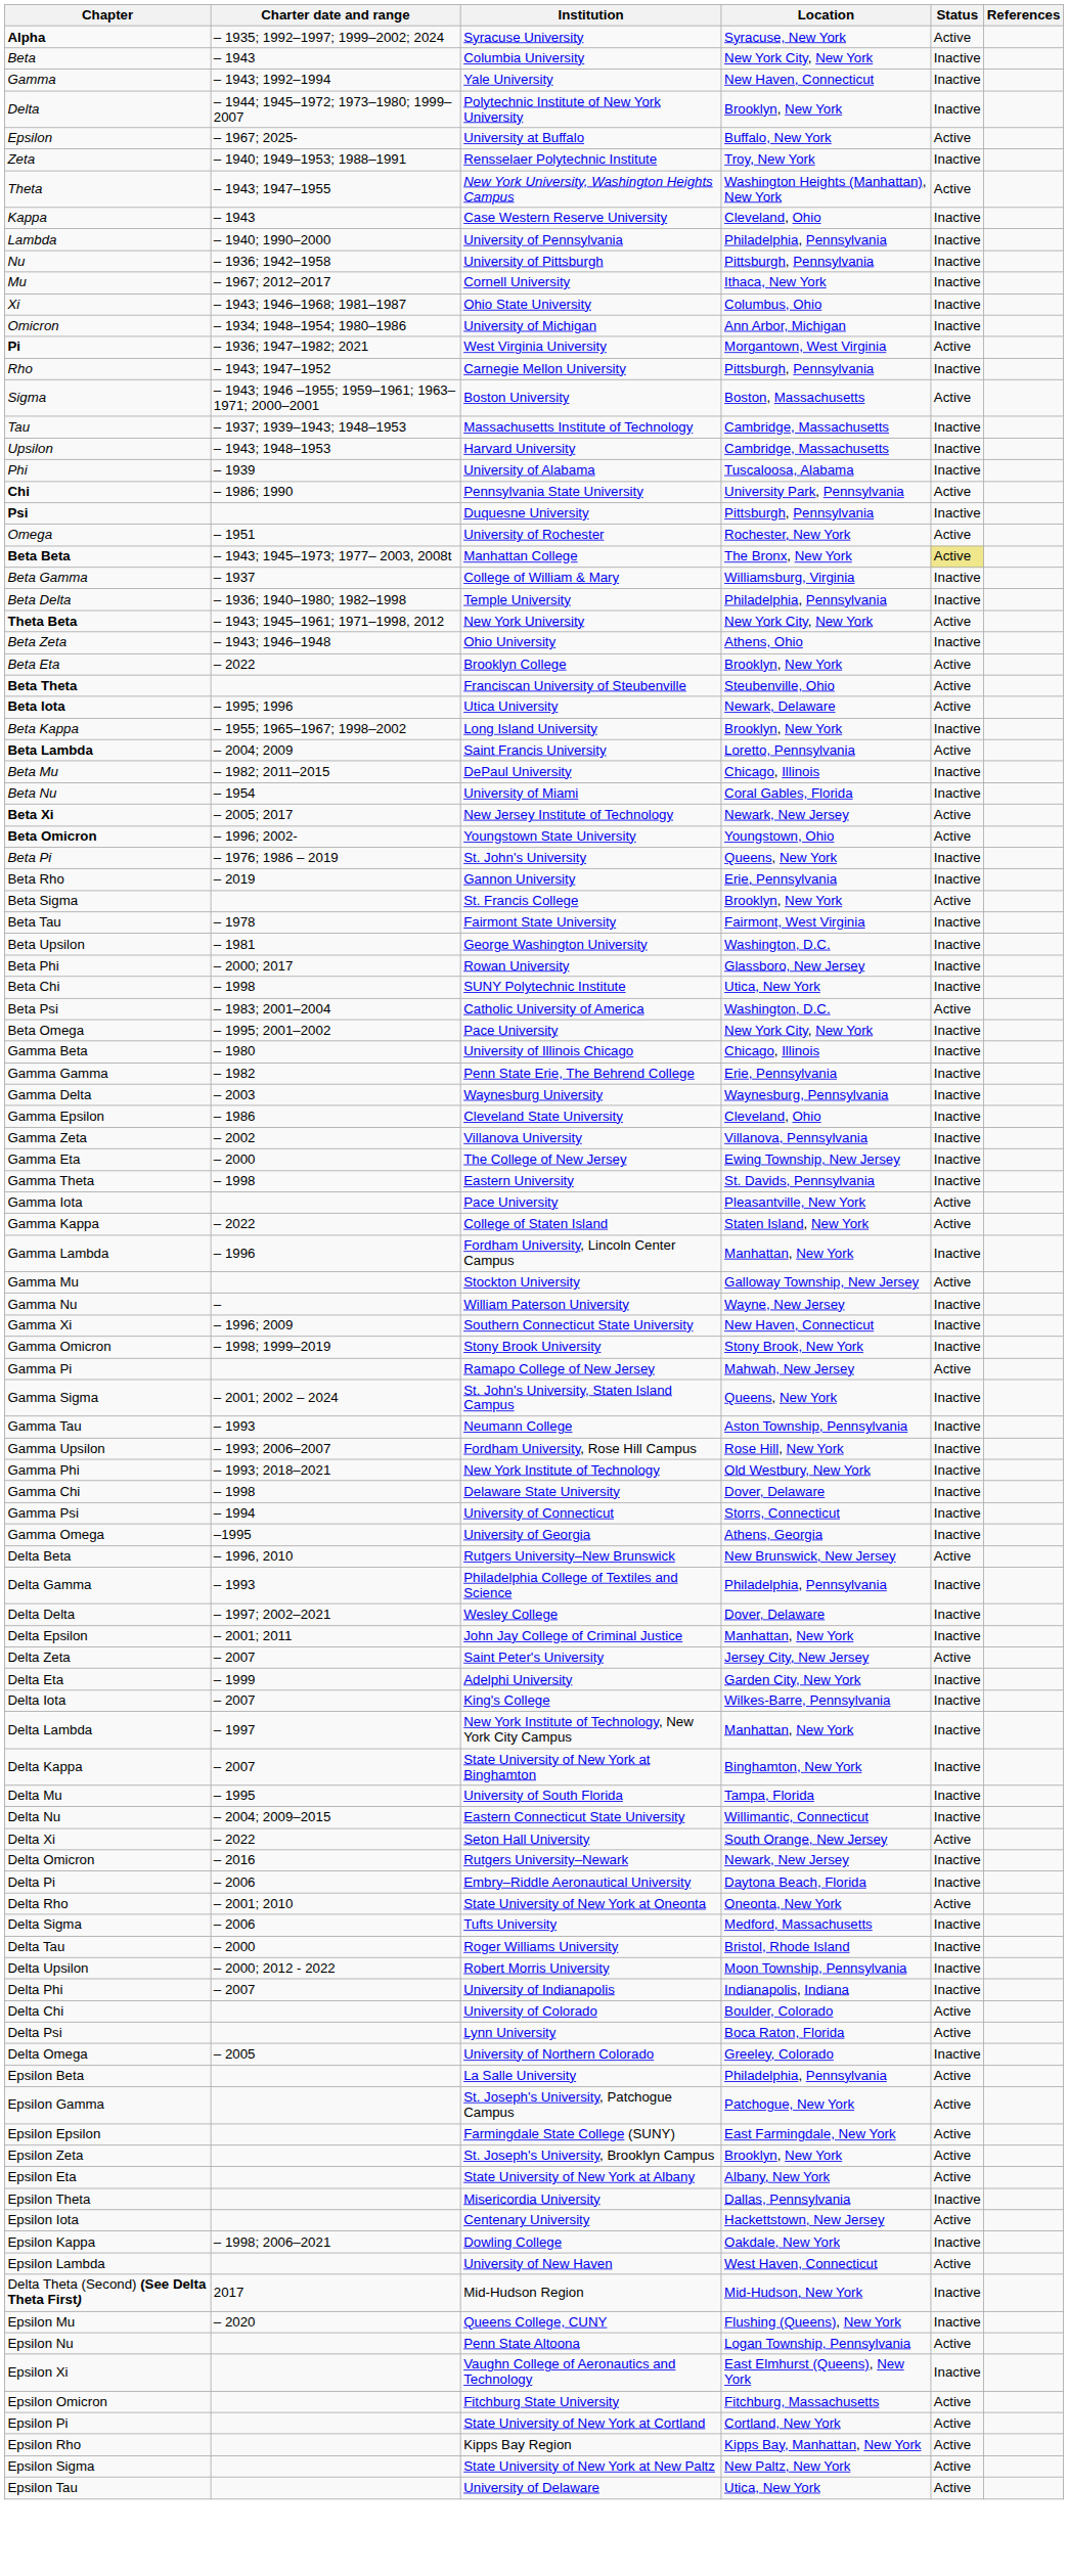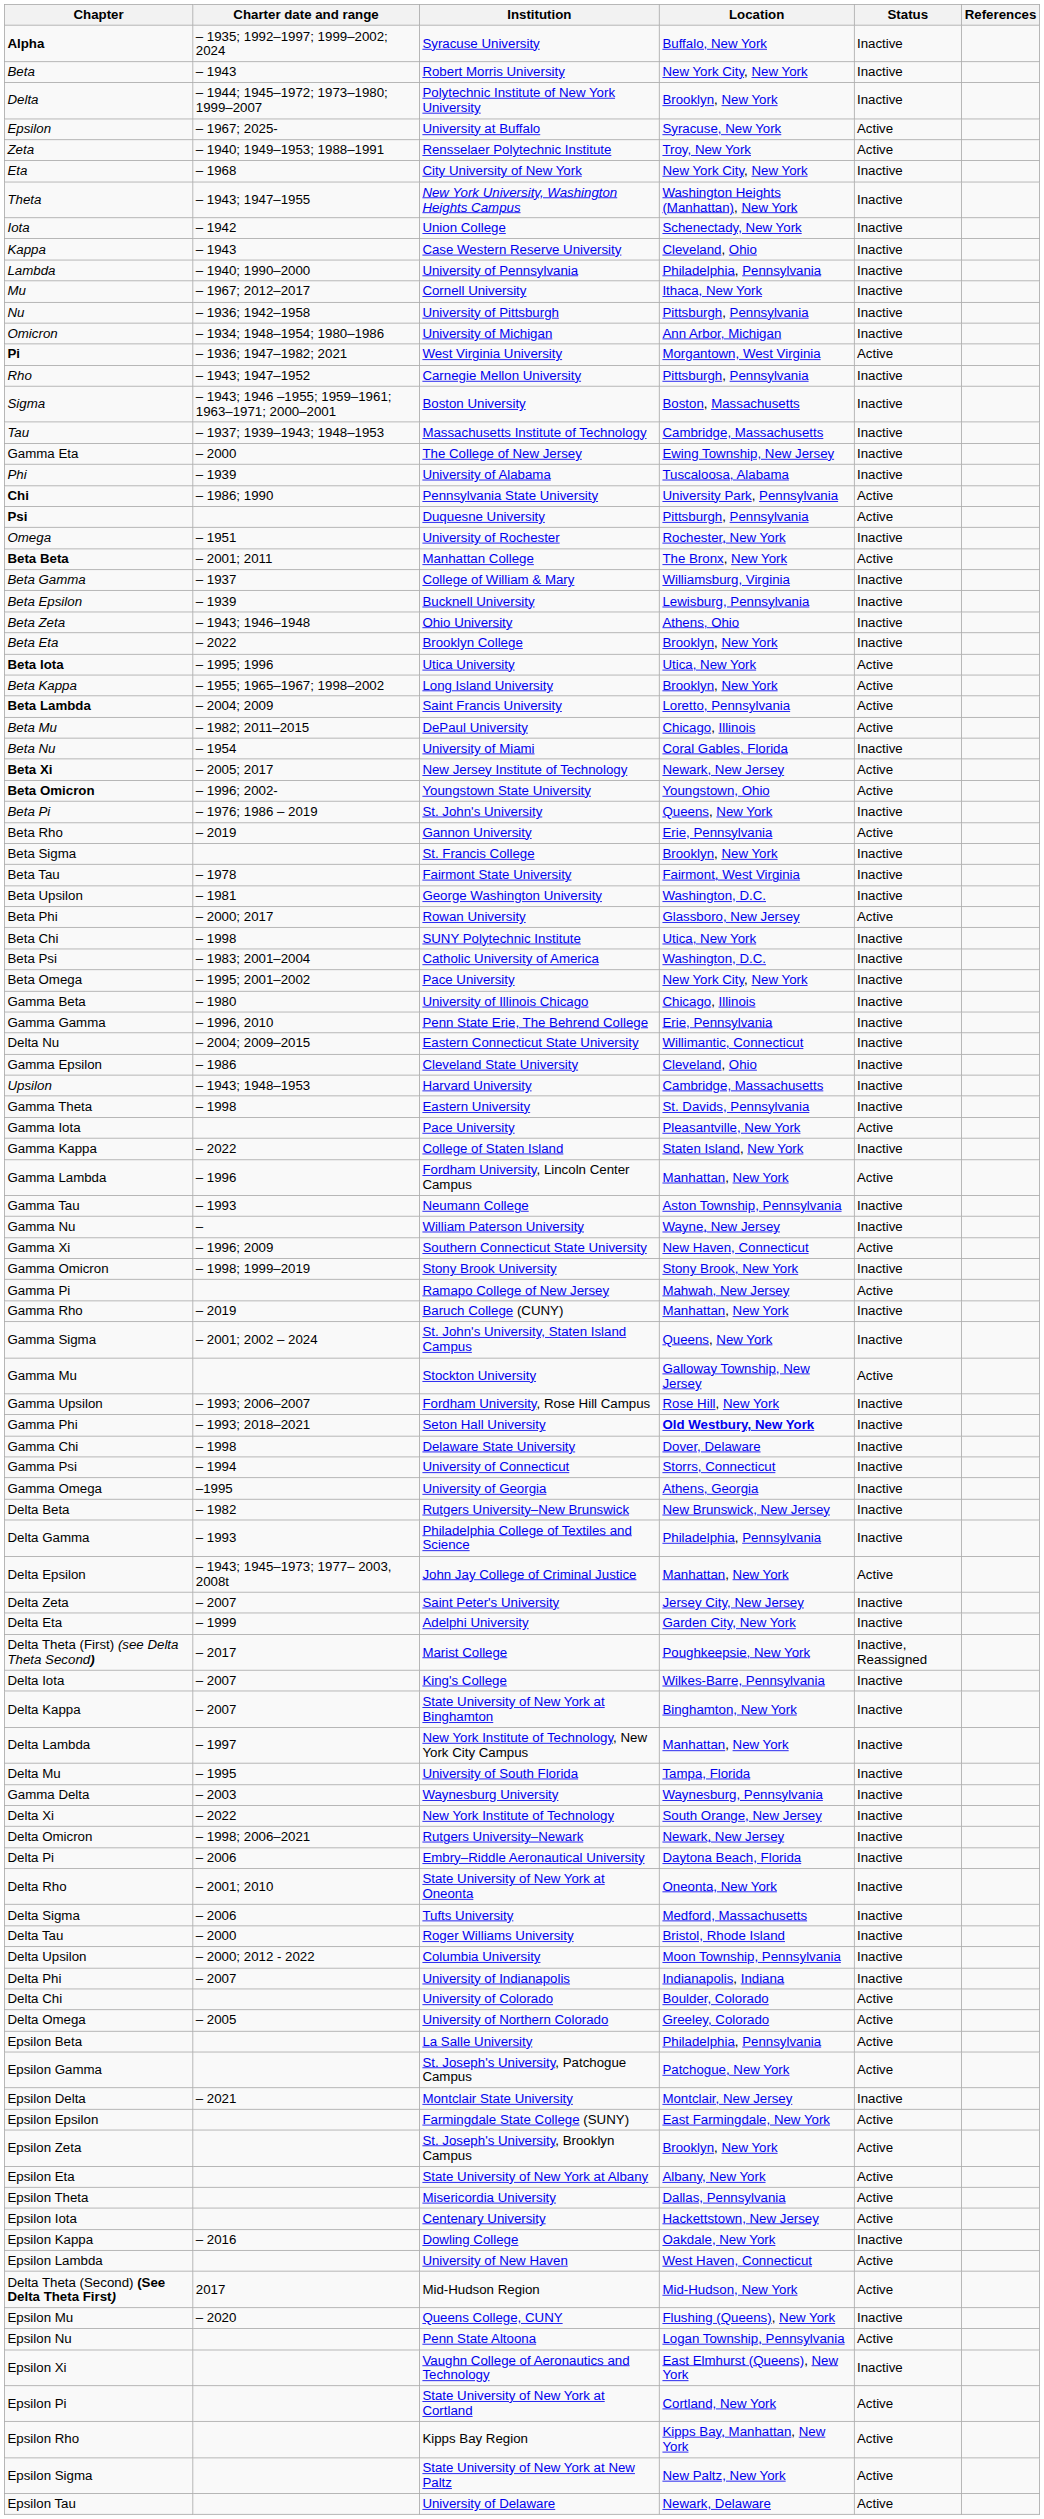Alpha | Location: Syracuse, New York -> Buffalo, New York
Alpha | Status: Active -> Inactive
Beta | Institution: Columbia University -> Robert Morris University
- row: Gamma | – 1943; 1992–1994 | Yale University | New Haven, Connecticut | Inactive
Epsilon | Location: Buffalo, New York -> Syracuse, New York
Zeta | Status: Inactive -> Active
+ row: Eta | – 1968 | City University of New York | New York City, New York | Inactive
Theta | Status: Active -> Inactive
+ row: Iota | – 1942 | Union College | Schenectady, New York | Inactive
rows swapped: Mu <-> Nu
- row: Xi | – 1943; 1946–1968; 1981–1987 | Ohio State University | Columbus, Ohio | Inactive
Sigma | Status: Active -> Inactive
rows swapped: Upsilon <-> Gamma Eta
Psi | Status: Inactive -> Active
Omega | Status: Active -> Inactive
Beta Beta | Charter date and range: – 1943; 1945–1973; 1977– 2003, 2008t -> – 2001; 2011
Beta Beta | Status: khaki background -> no background
- row: Beta Delta | – 1936; 1940–1980; 1982–1998 | Temple University | Philadelphia, Pennsylvania | Inactive
- row: Theta Beta | – 1943; 1945–1961; 1971–1998, 2012 | New York University | New York City, New York | Active
+ row: Beta Epsilon | – 1939 | Bucknell University | Lewisburg, Pennsylvania | Inactive
Beta Eta | Status: Active -> Inactive
- row: Beta Theta | Franciscan University of Steubenville | Steubenville, Ohio | Active
Beta Iota | Location: Newark, Delaware -> Utica, New York
Beta Kappa | Status: Inactive -> Active
Beta Mu | Status: Inactive -> Active
Beta Rho | Status: Inactive -> Active
Beta Sigma | Status: Active -> Inactive
Beta Phi | Status: Inactive -> Active
Beta Psi | Status: Active -> Inactive
Gamma Gamma | Charter date and range: – 1982 -> – 1996, 2010
rows swapped: Gamma Delta <-> Delta Nu
- row: Gamma Zeta | – 2002 | Villanova University | Villanova, Pennsylvania | Inactive
Gamma Kappa | Status: Active -> Inactive
Gamma Lambda | Status: Inactive -> Active
rows swapped: Gamma Mu <-> Gamma Tau
Gamma Xi | Status: Inactive -> Active
+ row: Gamma Rho | – 2019 | Baruch College (CUNY) | Manhattan, New York | Inactive
Gamma Phi | Institution: New York Institute of Technology -> Seton Hall University
Gamma Phi | Location: normal -> bold
Delta Beta | Charter date and range: – 1996, 2010 -> – 1982
Delta Beta | Status: Active -> Inactive
- row: Delta Delta | – 1997; 2002–2021 | Wesley College | Dover, Delaware | Inactive
Delta Epsilon | Charter date and range: – 2001; 2011 -> – 1943; 1945–1973; 1977– 2003, 2008t
Delta Epsilon | Status: Inactive -> Active
Delta Zeta | Status: Active -> Inactive
+ row: Delta Theta (First) (see Delta Theta Second) | – 2017 | Marist College | Poughkeepsie, New York | Inactive, Reassigned
rows swapped: Delta Kappa <-> Delta Lambda
Delta Xi | Institution: Seton Hall University -> New York Institute of Technology
Delta Xi | Status: Active -> Inactive
Delta Omicron | Charter date and range: – 2016 -> – 1998; 2006–2021
Delta Rho | Status: Active -> Inactive
Delta Upsilon | Institution: Robert Morris University -> Columbia University
- row: Delta Psi | Lynn University | Boca Raton, Florida | Active
Delta Omega | Status: Inactive -> Active
+ row: Epsilon Delta | – 2021 | Montclair State University | Montclair, New Jersey | Inactive
Epsilon Theta | Status: Inactive -> Active
Epsilon Kappa | Charter date and range: – 1998; 2006–2021 -> – 2016
Delta Theta (Second) (See Delta Theta First) | Status: Inactive -> Active
- row: Epsilon Omicron | Fitchburg State University | Fitchburg, Massachusetts | Active
Epsilon Tau | Location: Utica, New York -> Newark, Delaware
